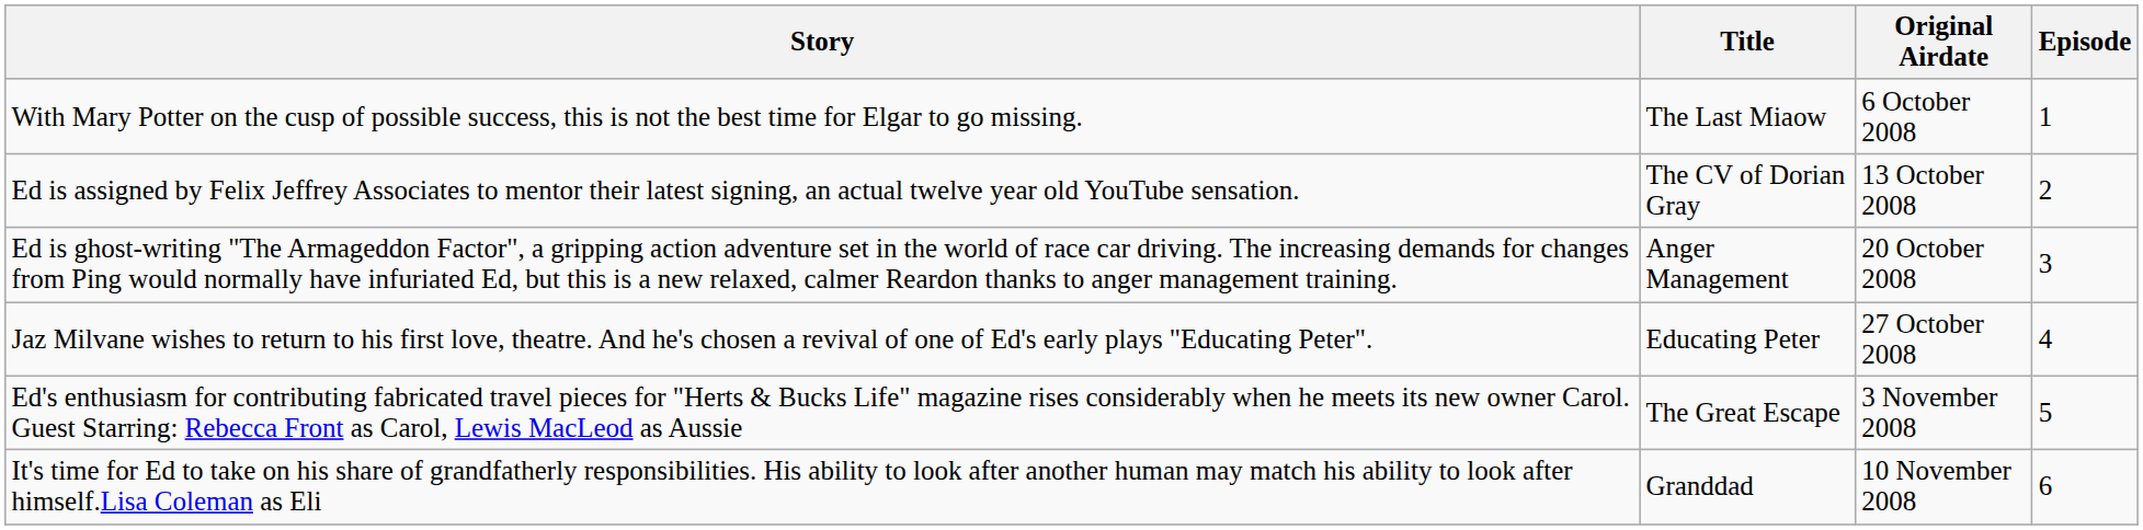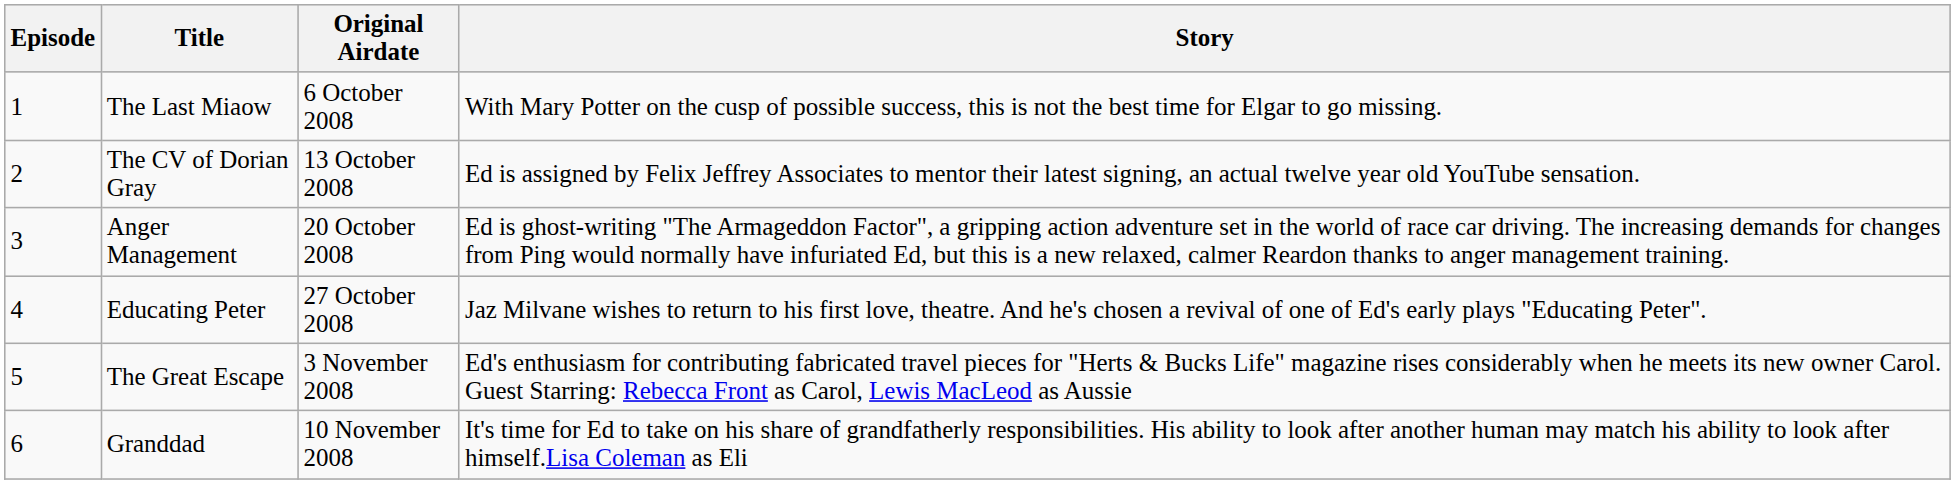columns swapped: Episode <-> Story
